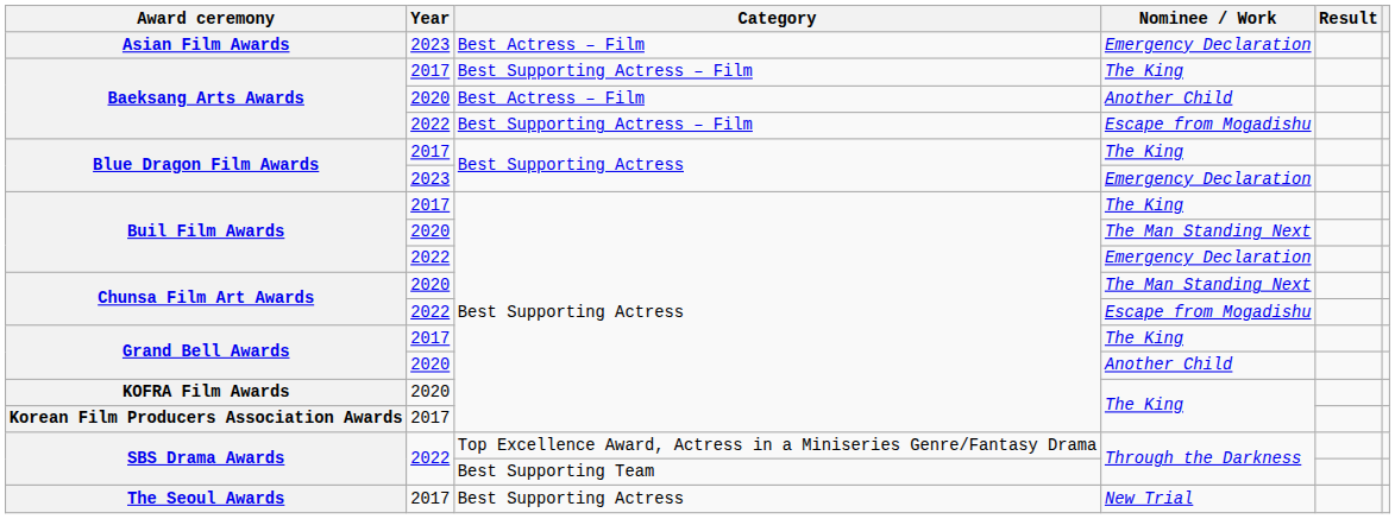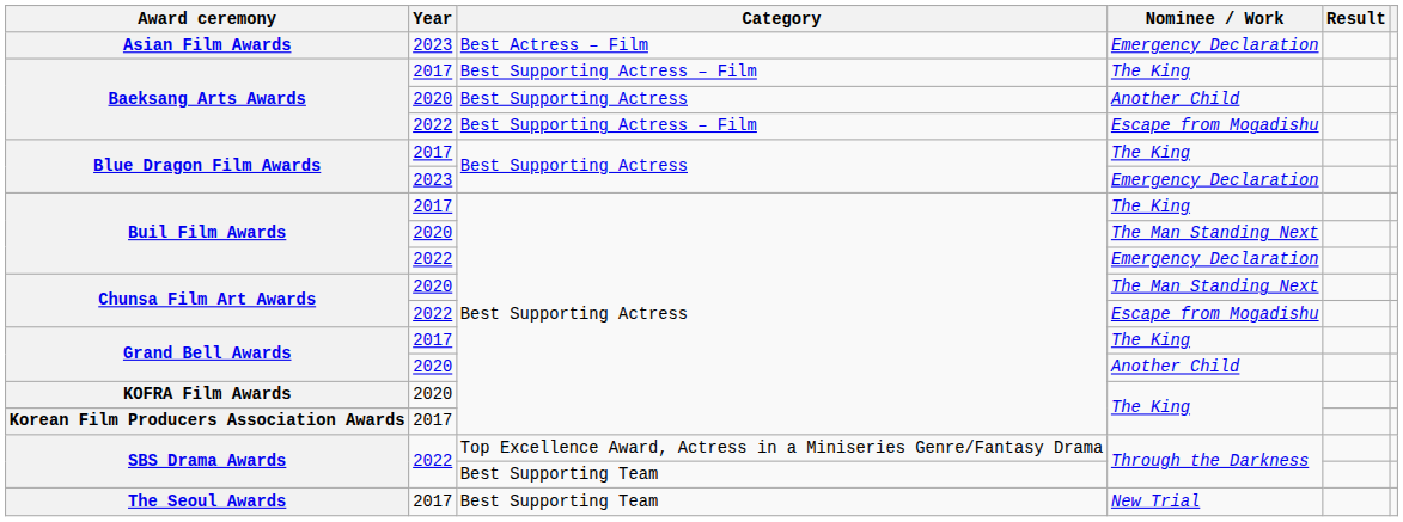Baeksang Arts Awards / Another Child | Category: Best Actress – Film -> Best Supporting Actress
The Seoul Awards | Category: Best Supporting Actress -> Best Supporting Team
